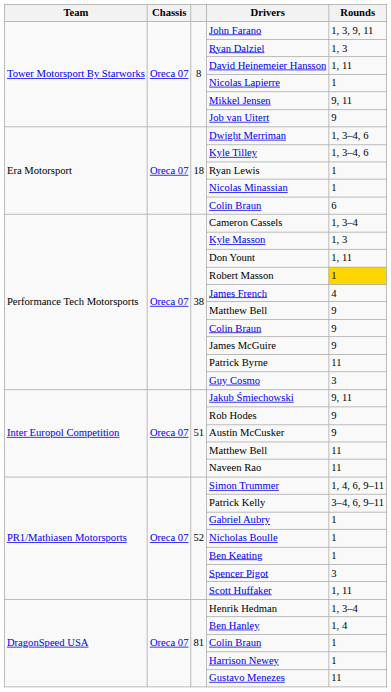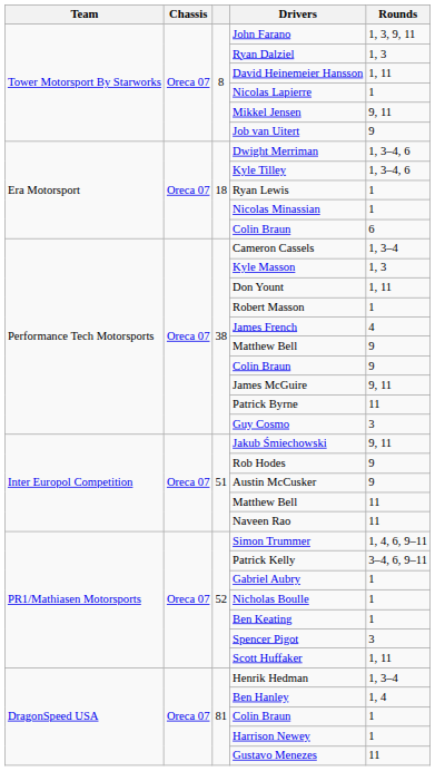Robert Masson | Rounds: gold background -> no background
James McGuire | Rounds: 9 -> 9, 11
